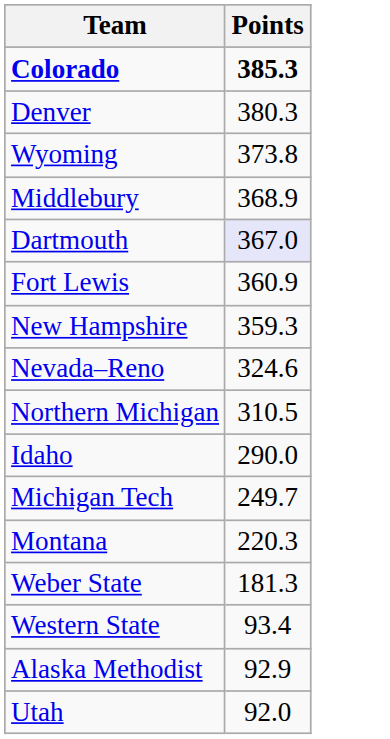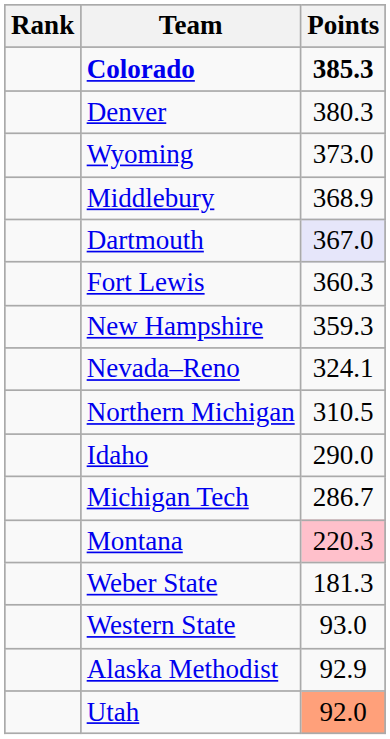+ column: Rank
Wyoming | Points: 373.8 -> 373.0
Fort Lewis | Points: 360.9 -> 360.3
Nevada–Reno | Points: 324.6 -> 324.1
Michigan Tech | Points: 249.7 -> 286.7
Montana | Points: no background -> pink background
Western State | Points: 93.4 -> 93.0
Utah | Points: no background -> lightsalmon background
